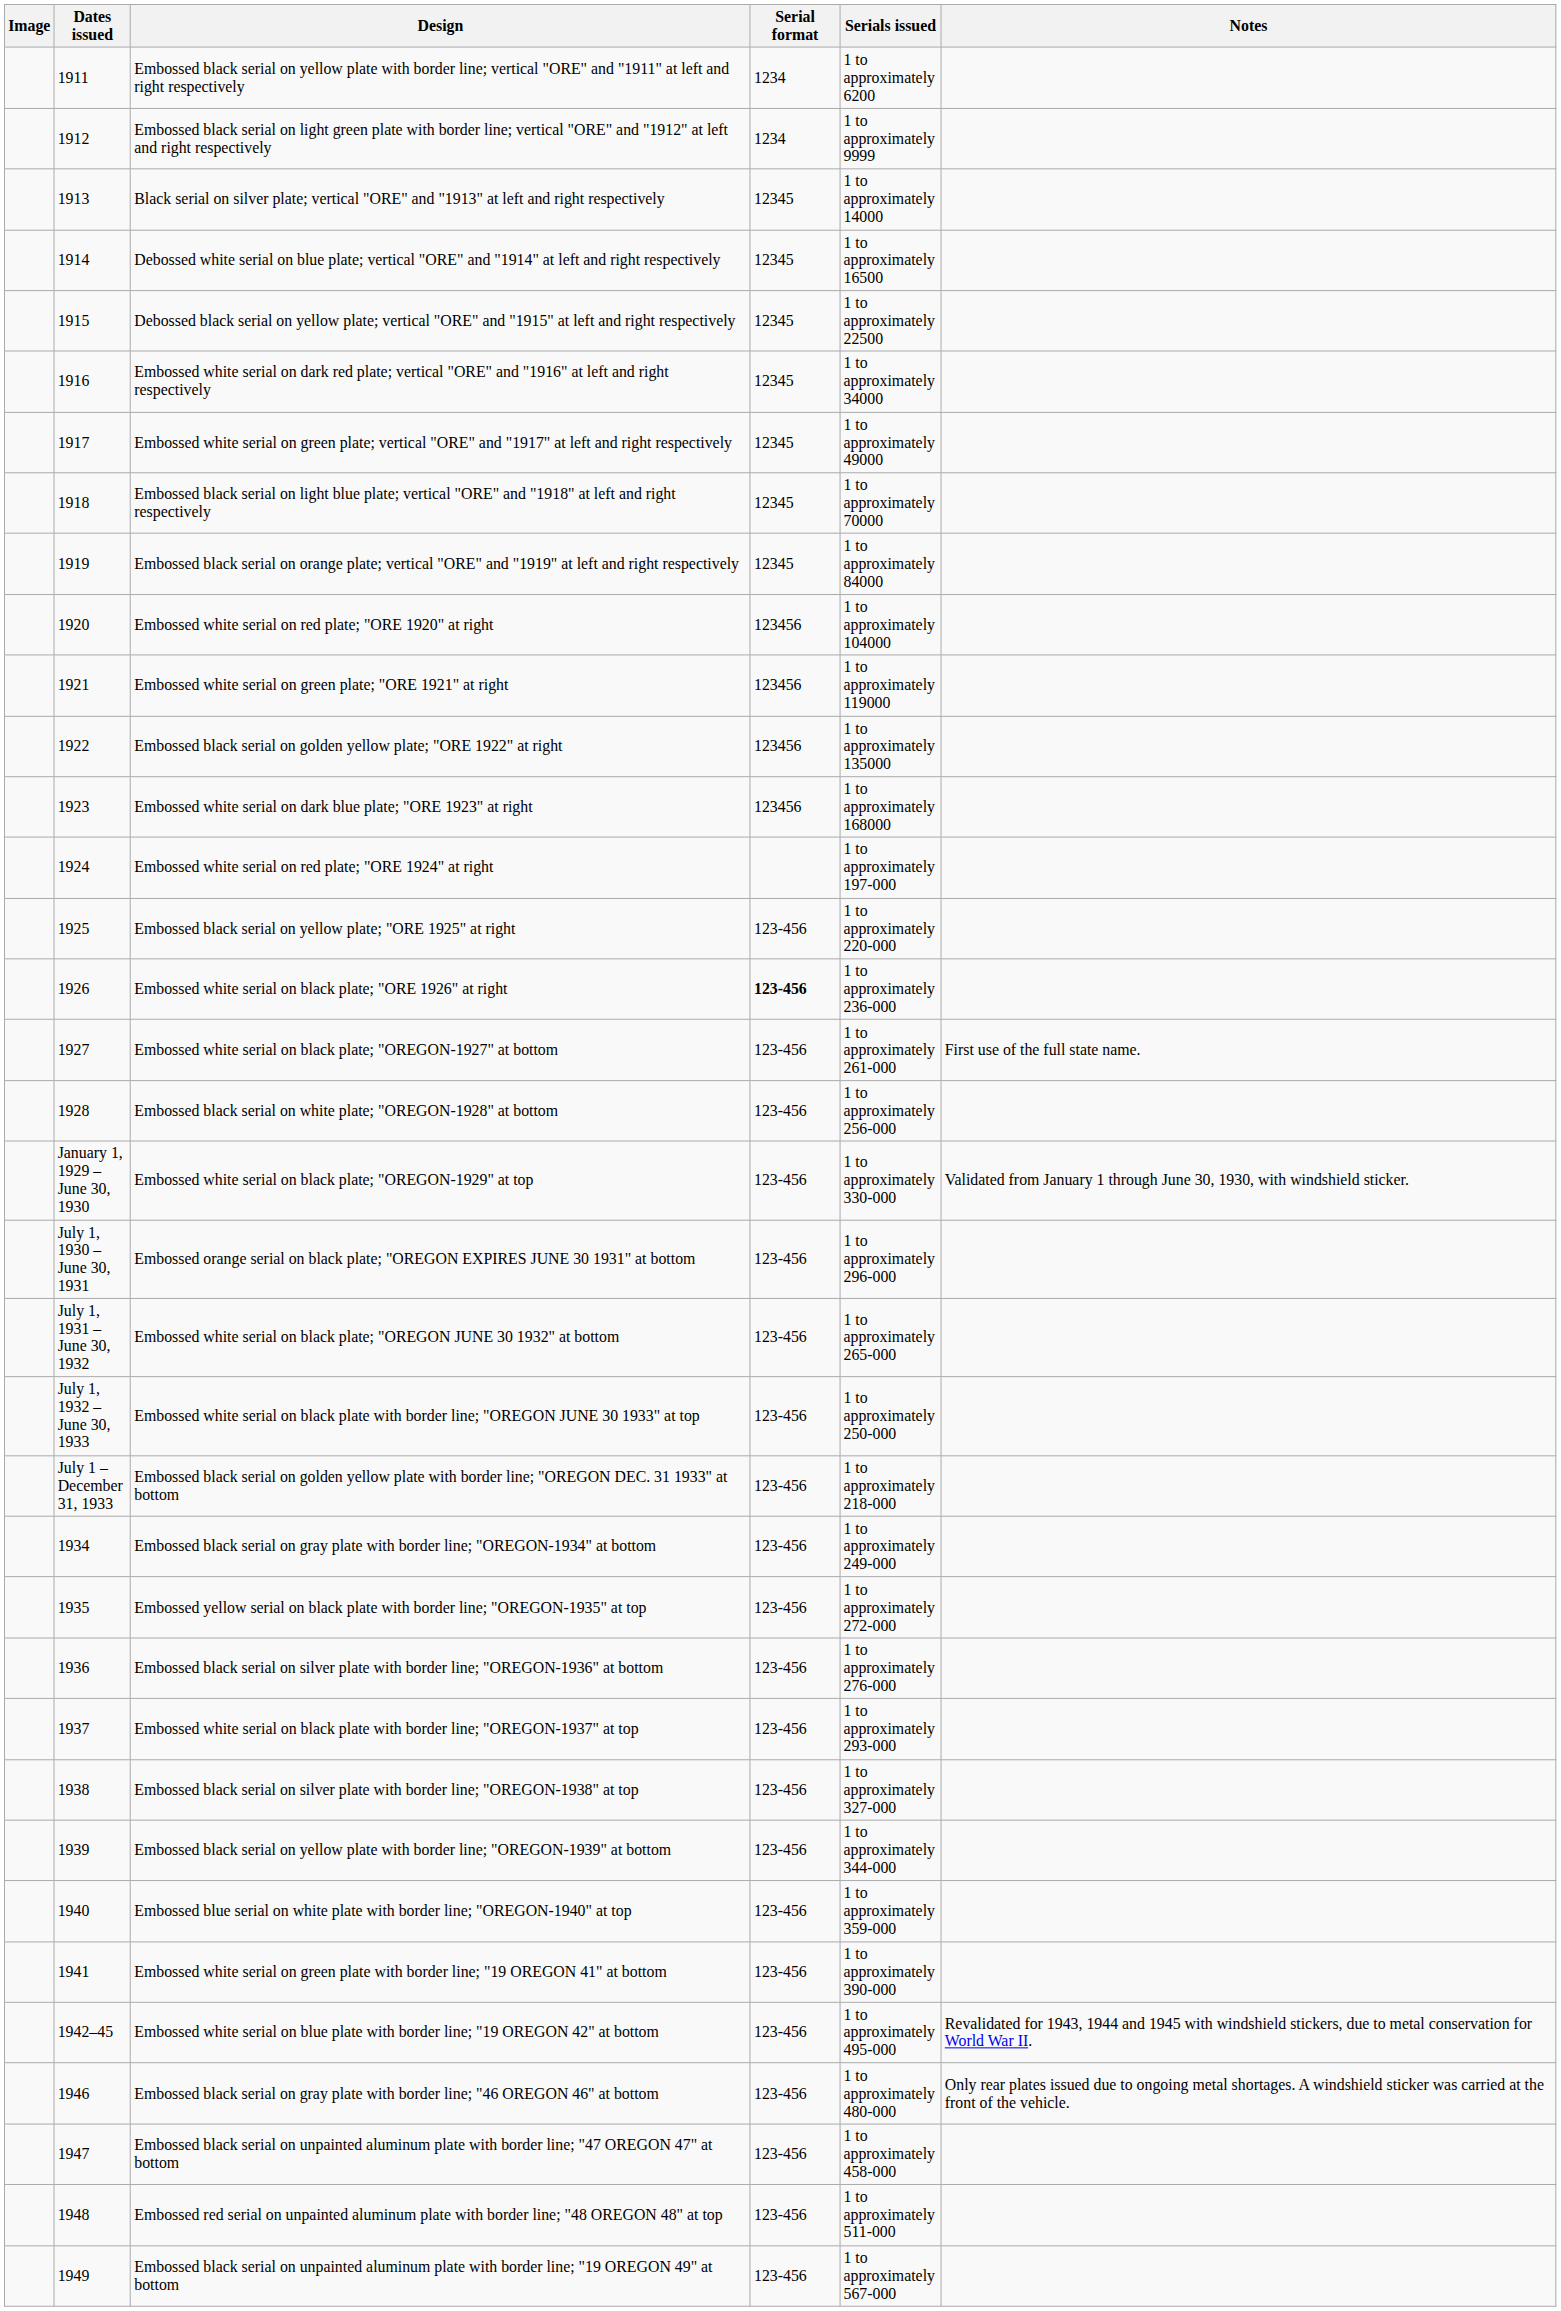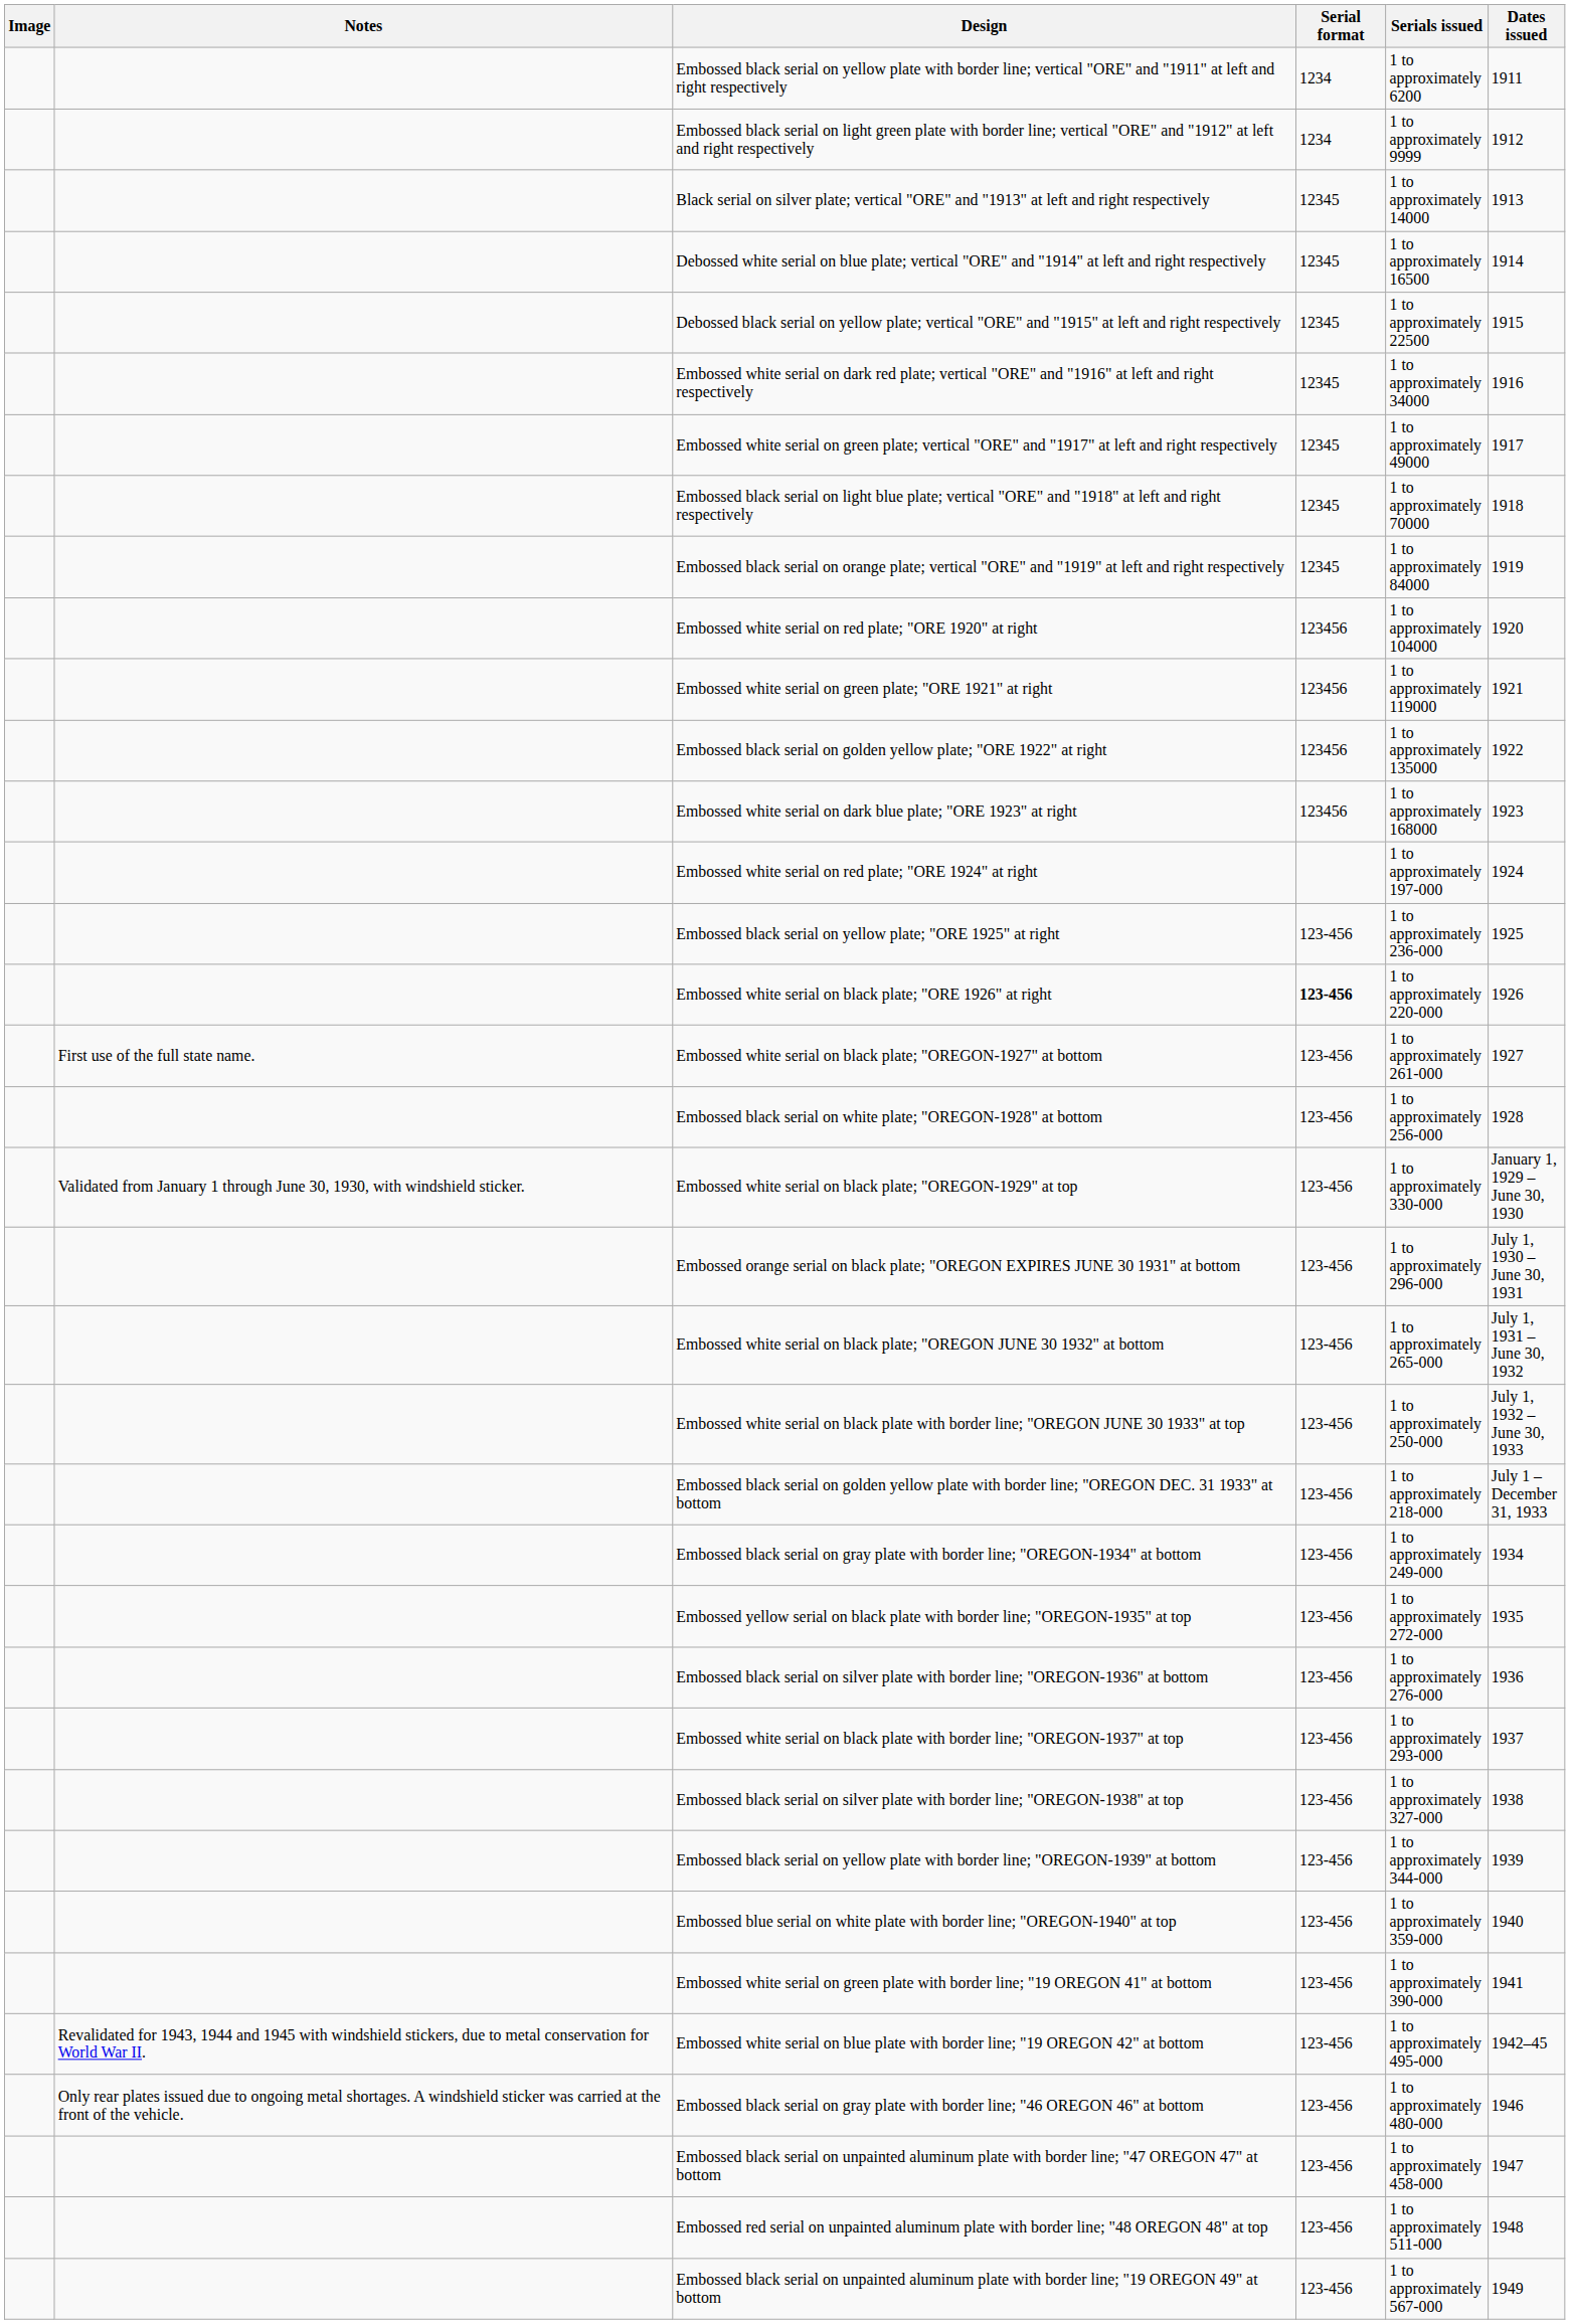columns swapped: Dates issued <-> Notes
Embossed black serial on yellow plate; "ORE 1925" at right | Serials issued: 1 to approximately 220-000 -> 1 to approximately 236-000
Embossed white serial on black plate; "ORE 1926" at right | Serials issued: 1 to approximately 236-000 -> 1 to approximately 220-000
